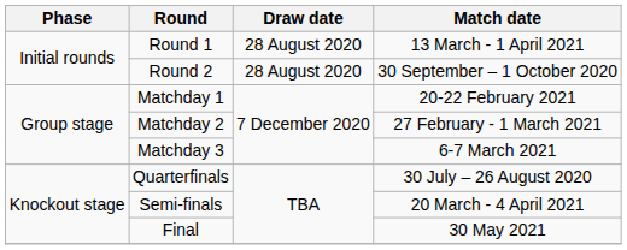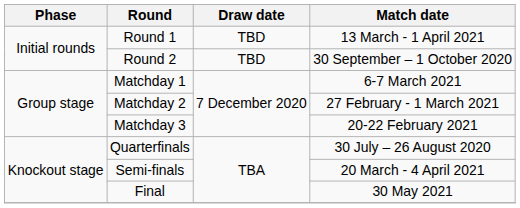Round 1 | Draw date: 28 August 2020 -> TBD
Round 2 | Draw date: 28 August 2020 -> TBD
Matchday 1 | Match date: 20-22 February 2021 -> 6-7 March 2021
Matchday 3 | Match date: 6-7 March 2021 -> 20-22 February 2021
